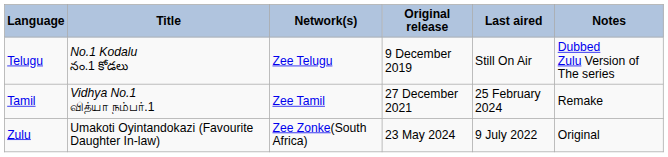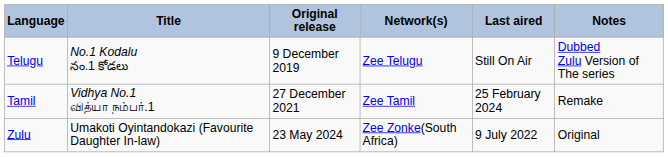columns swapped: Original release <-> Network(s)
